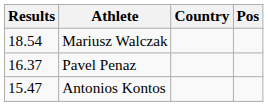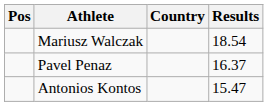columns swapped: Pos <-> Results
